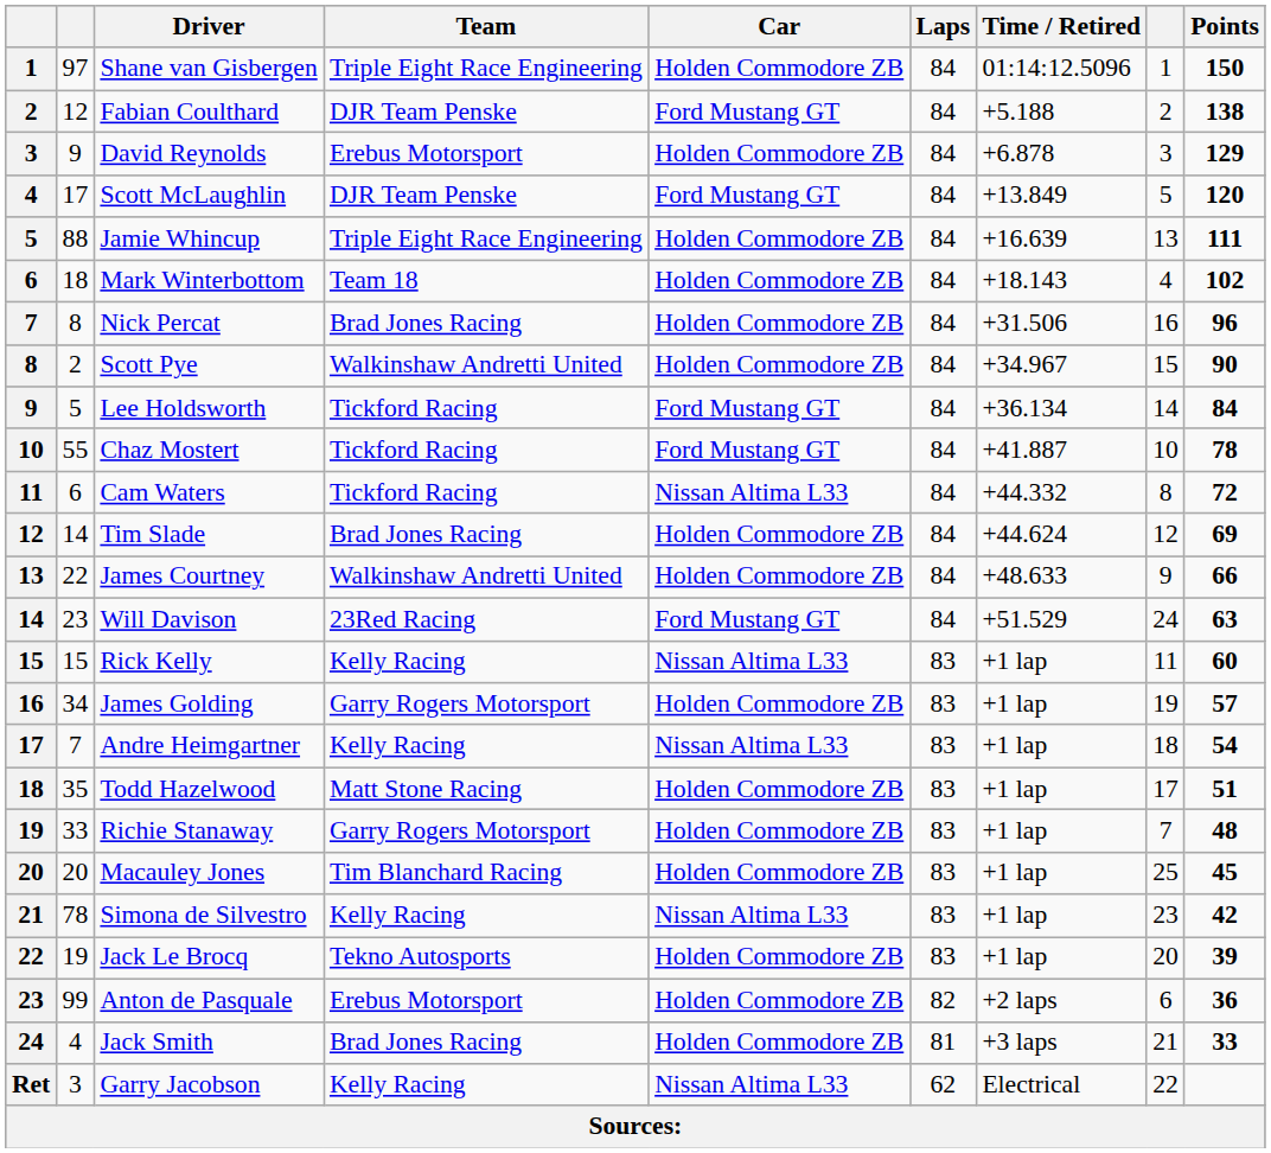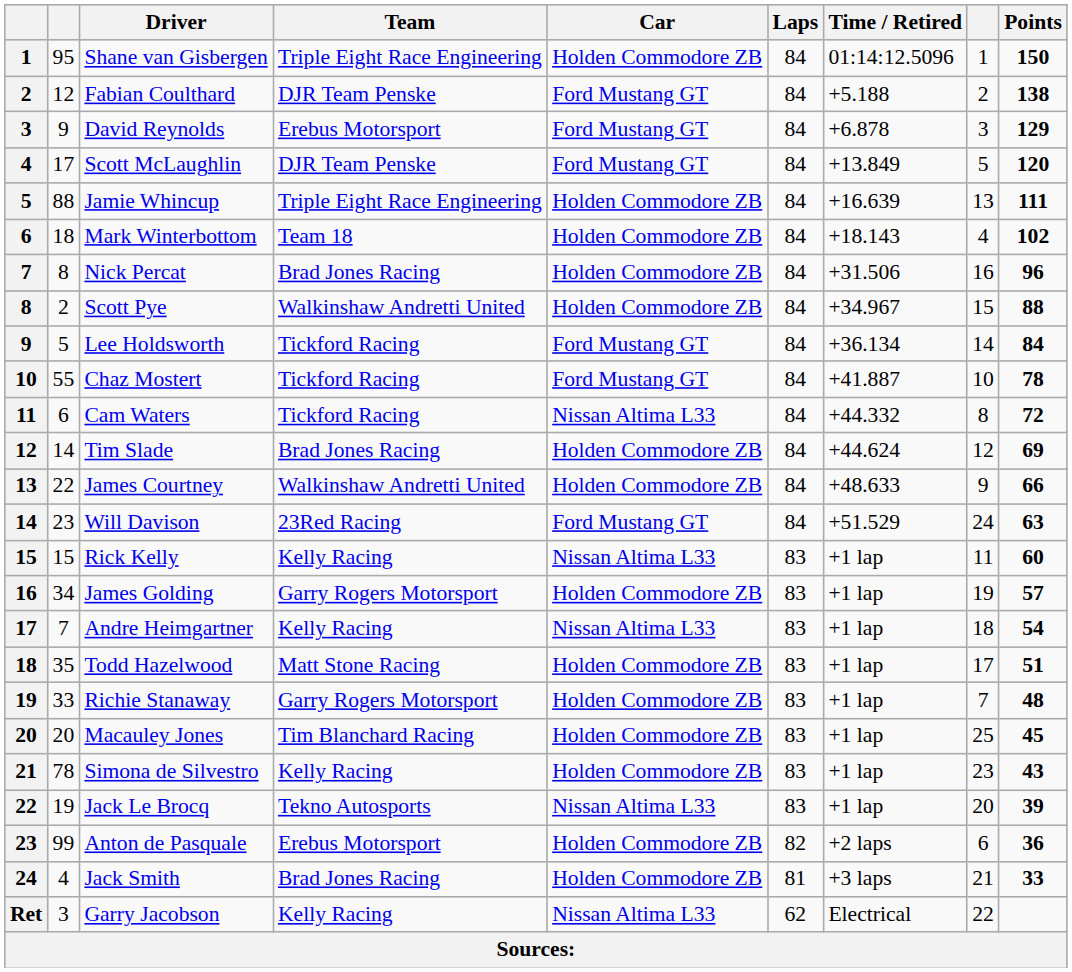Shane van Gisbergen | column 2: 97 -> 95
David Reynolds | Car: Holden Commodore ZB -> Ford Mustang GT
Scott Pye | Points: 90 -> 88
Simona de Silvestro | Car: Nissan Altima L33 -> Holden Commodore ZB
Simona de Silvestro | Points: 42 -> 43
Jack Le Brocq | Car: Holden Commodore ZB -> Nissan Altima L33
